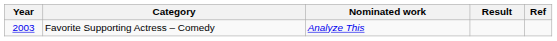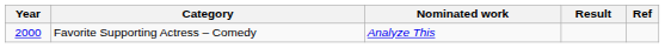Favorite Supporting Actress – Comedy | Year: 2003 -> 2000
